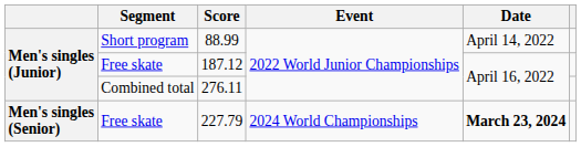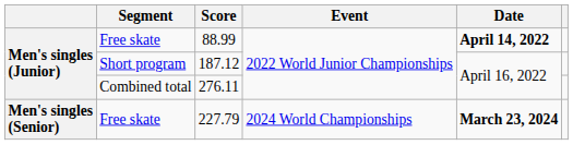88.99 | Segment: Short program -> Free skate
88.99 | Date: normal -> bold
187.12 | Segment: Free skate -> Short program
